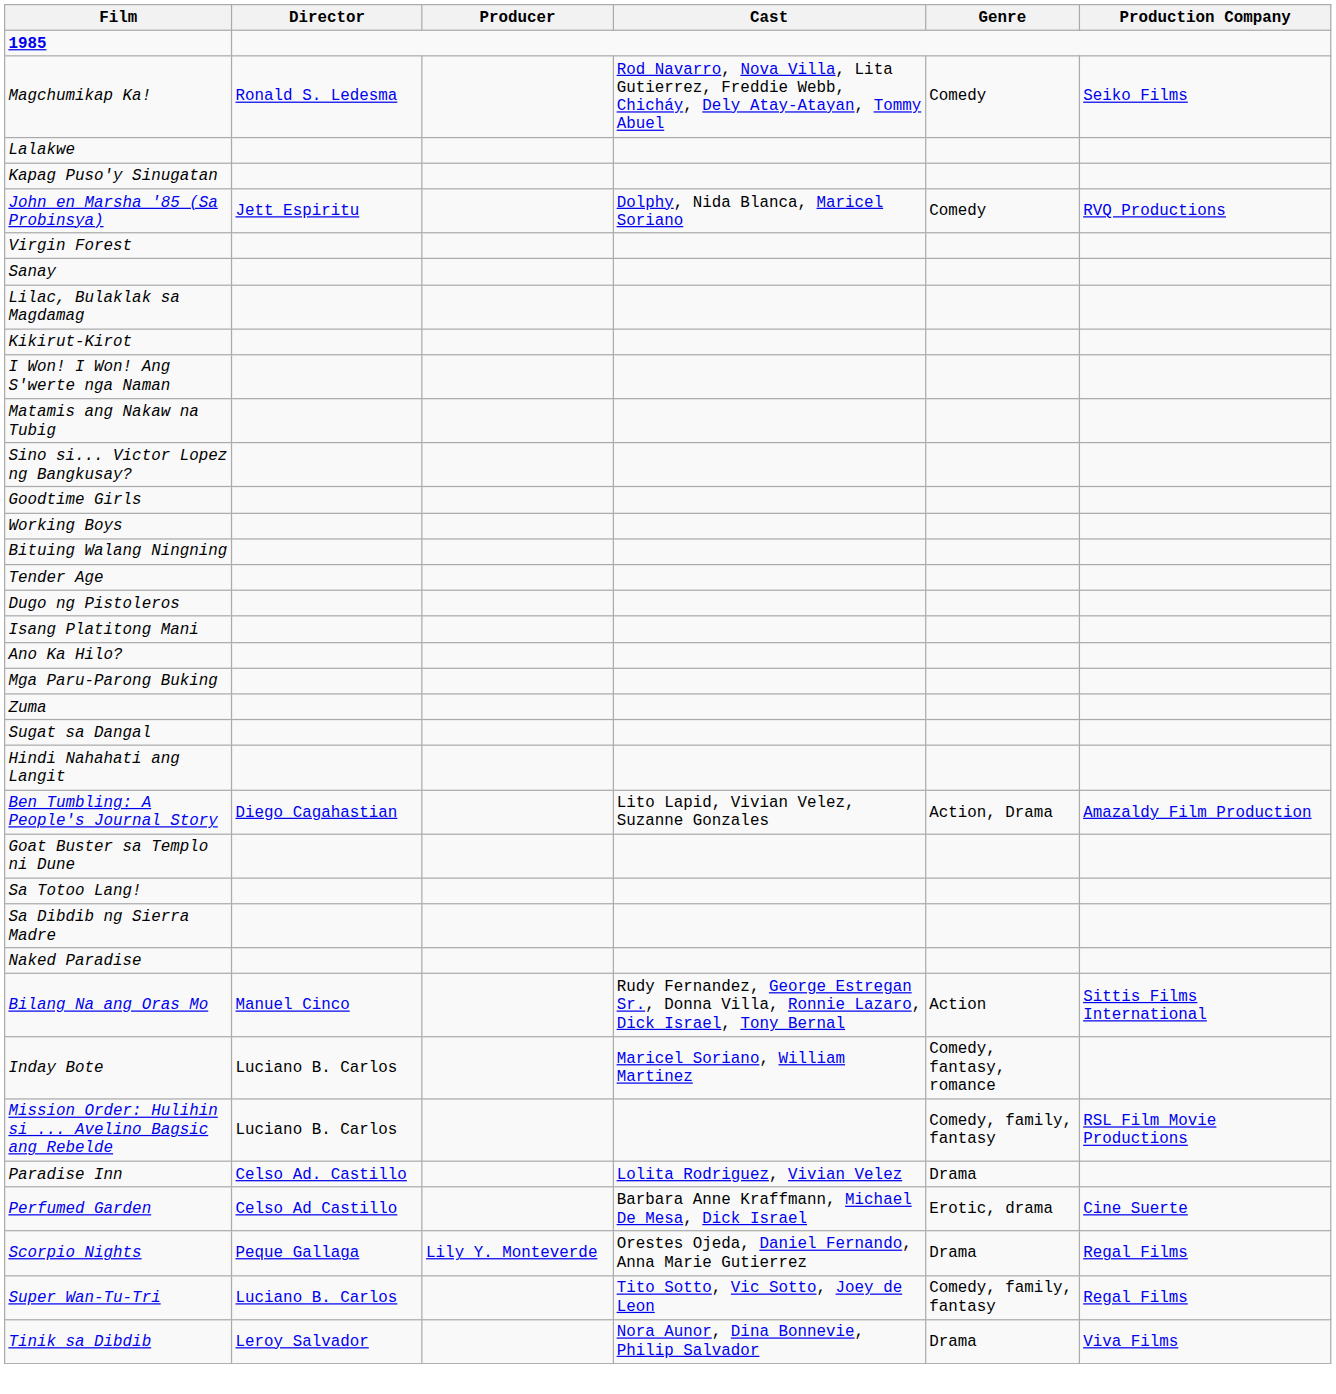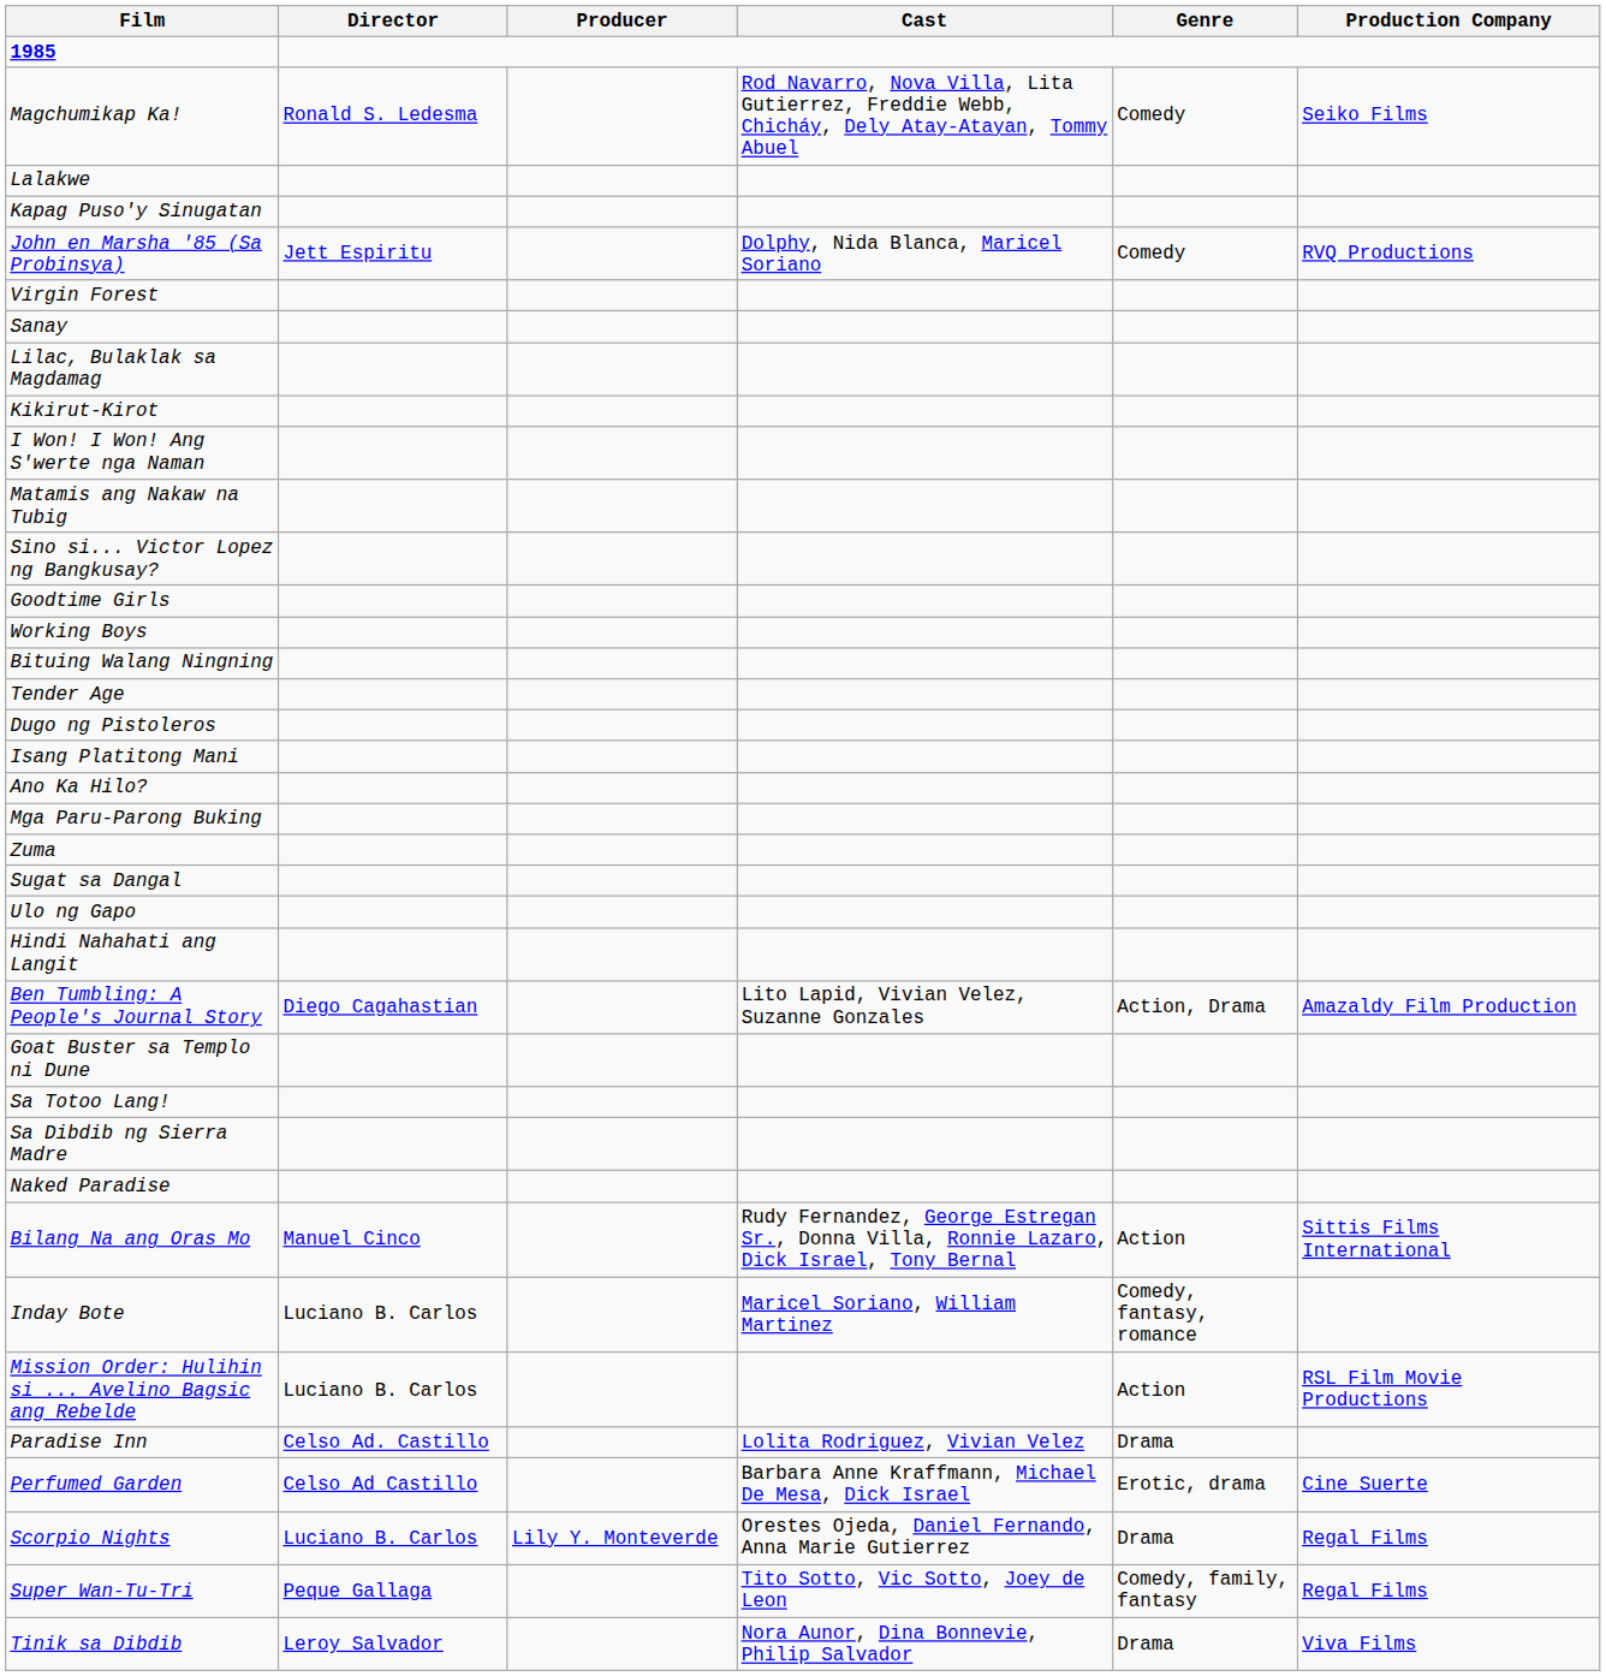+ row: Ulo ng Gapo
Mission Order: Hulihin si ... Avelino Bagsic ang Rebelde | Genre: Comedy, family, fantasy -> Action
Scorpio Nights | Director: Peque Gallaga -> Luciano B. Carlos
Super Wan-Tu-Tri | Director: Luciano B. Carlos -> Peque Gallaga
